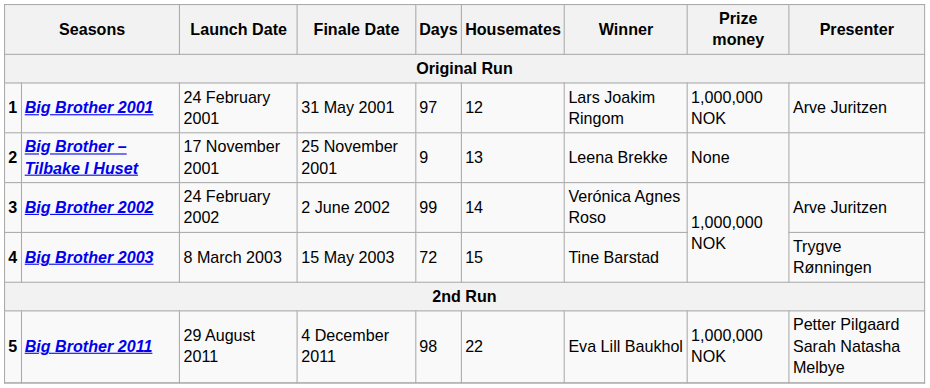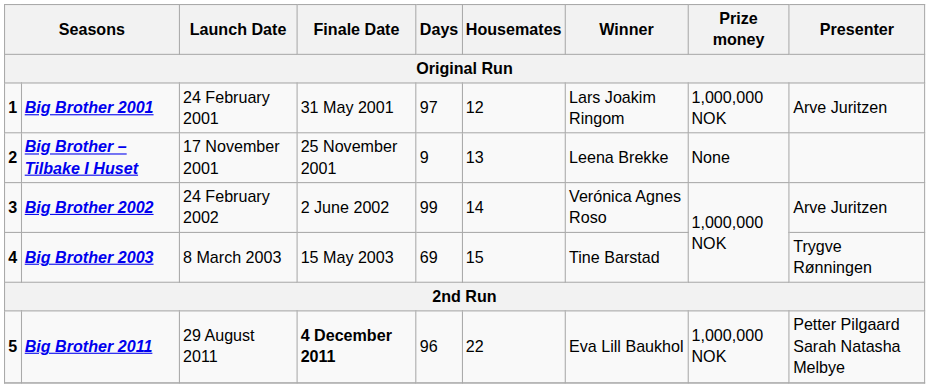Big Brother 2003 | Days: 72 -> 69
Big Brother 2011 | Finale Date: normal -> bold
Big Brother 2011 | Days: 98 -> 96
